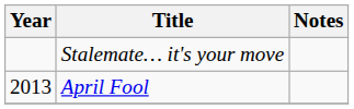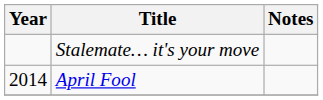April Fool | Year: 2013 -> 2014
